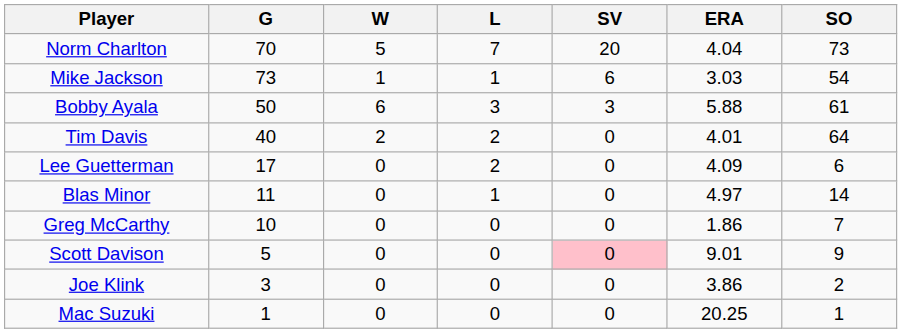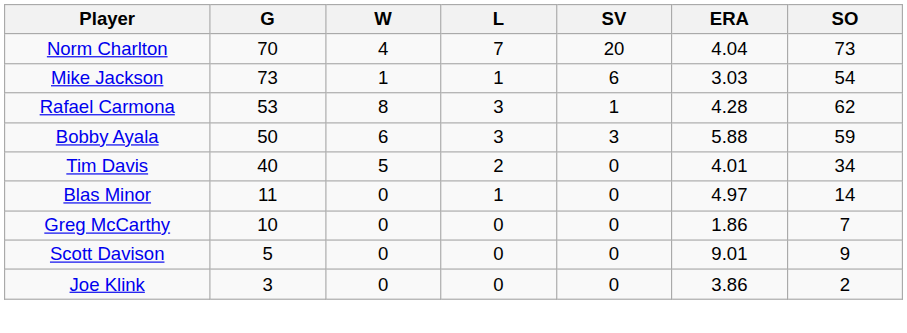Norm Charlton | W: 5 -> 4
+ row: Rafael Carmona | 53 | 8 | 3 | 1 | 4.28 | 62
Bobby Ayala | SO: 61 -> 59
Tim Davis | W: 2 -> 5
Tim Davis | SO: 64 -> 34
- row: Lee Guetterman | 17 | 0 | 2 | 0 | 4.09 | 6
Scott Davison | SV: pink background -> no background
- row: Mac Suzuki | 1 | 0 | 0 | 0 | 20.25 | 1
